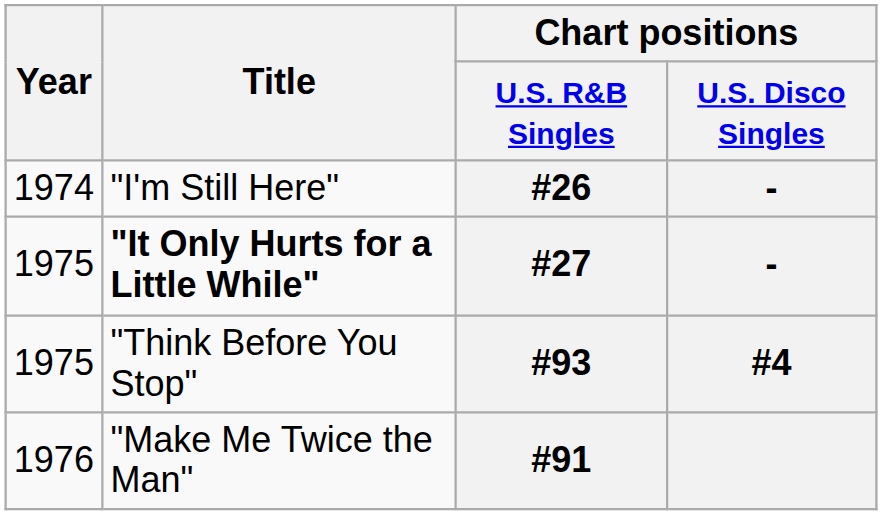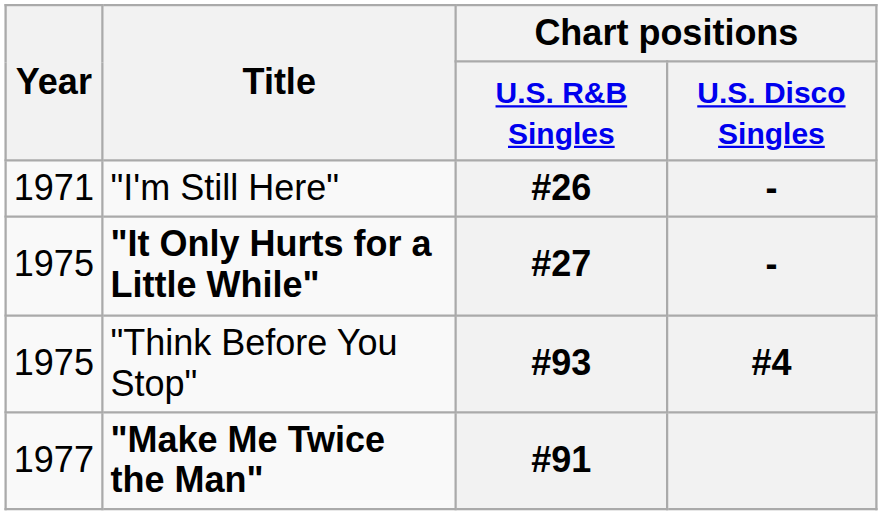#26 | Year: 1974 -> 1971
#91 | Year: 1976 -> 1977
#91 | Title: normal -> bold
